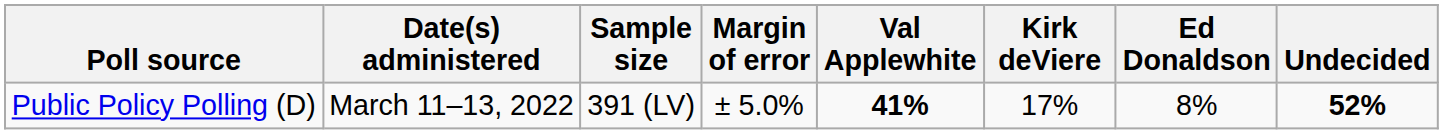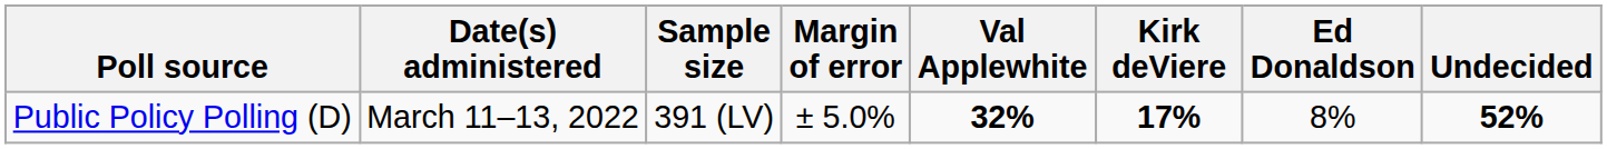Public Policy Polling (D) | Val Applewhite: 41% -> 32%
Public Policy Polling (D) | Kirk deViere: normal -> bold
